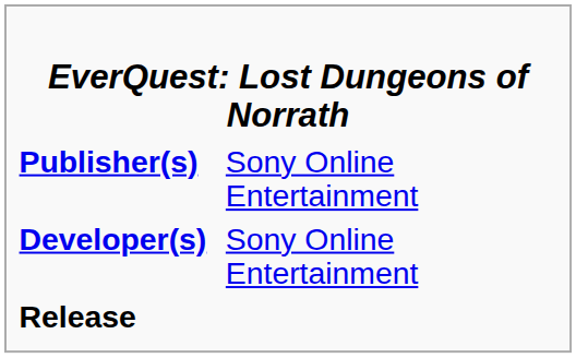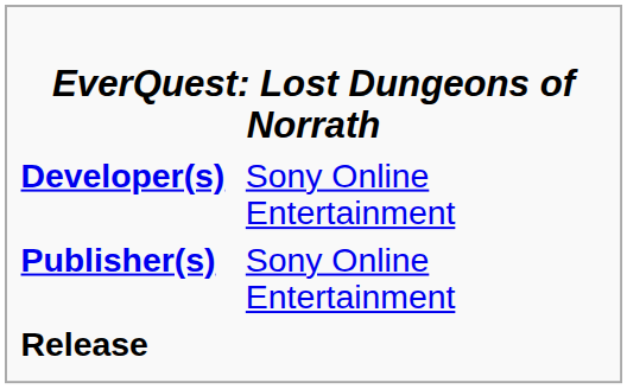rows swapped: Developer(s) <-> Publisher(s)
